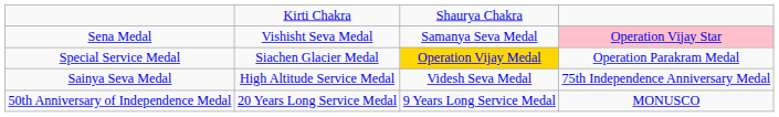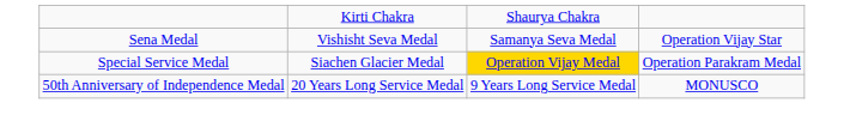Sena Medal | column 4: pink background -> no background
- row: Sainya Seva Medal | High Altitude Service Medal | Videsh Seva Medal | 75th Independence Anniversary Medal
